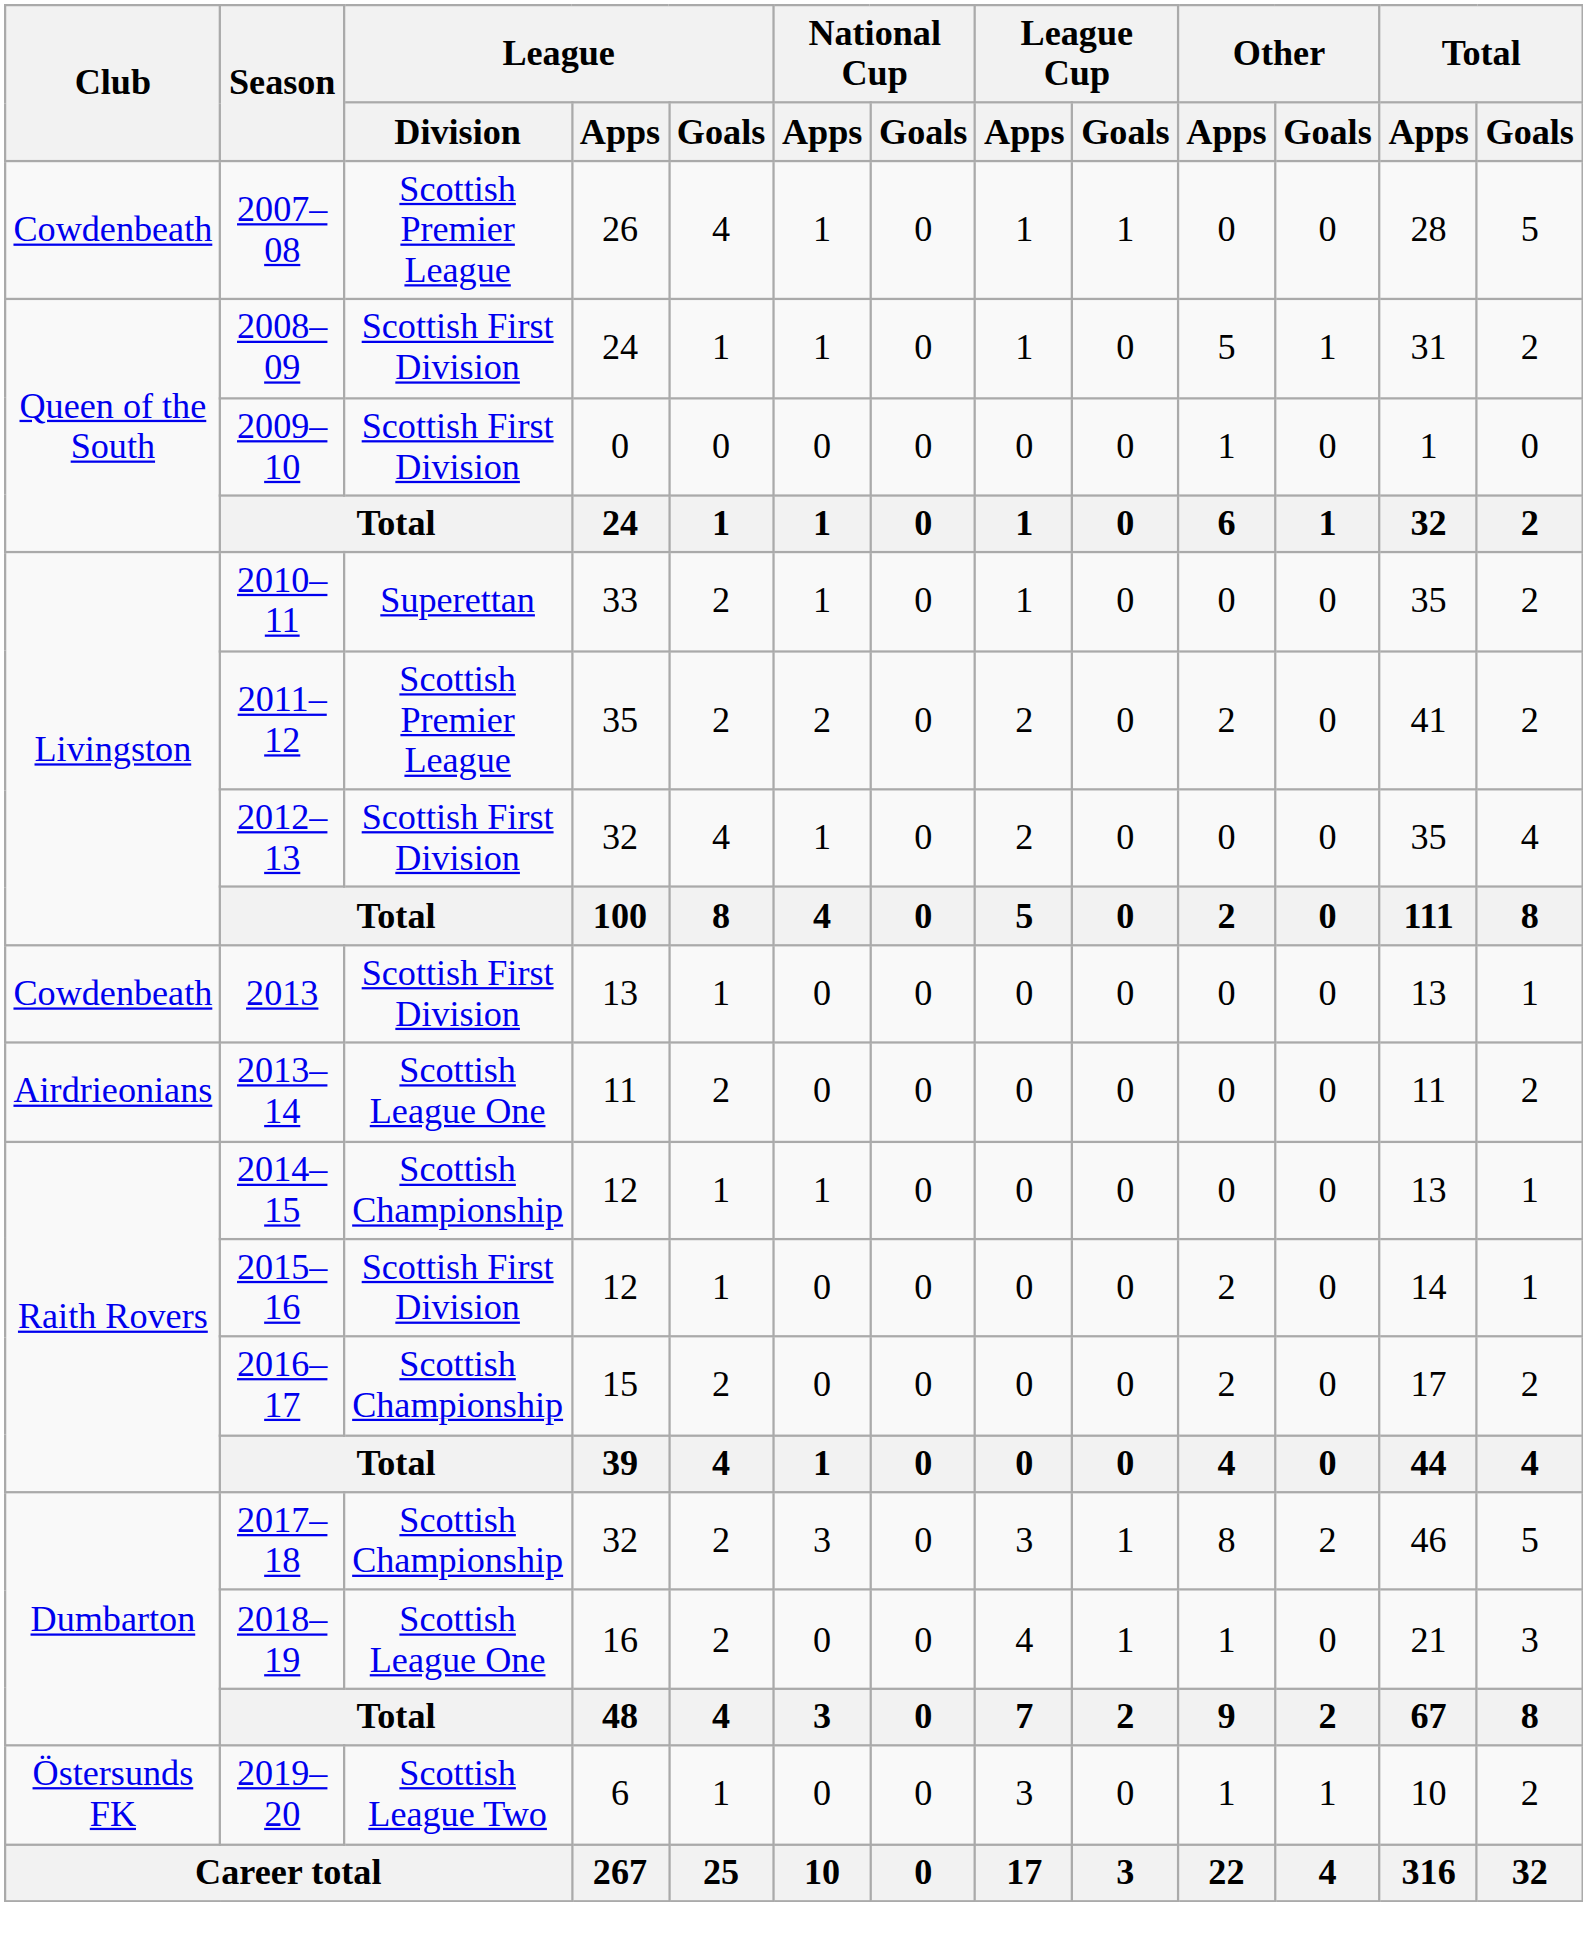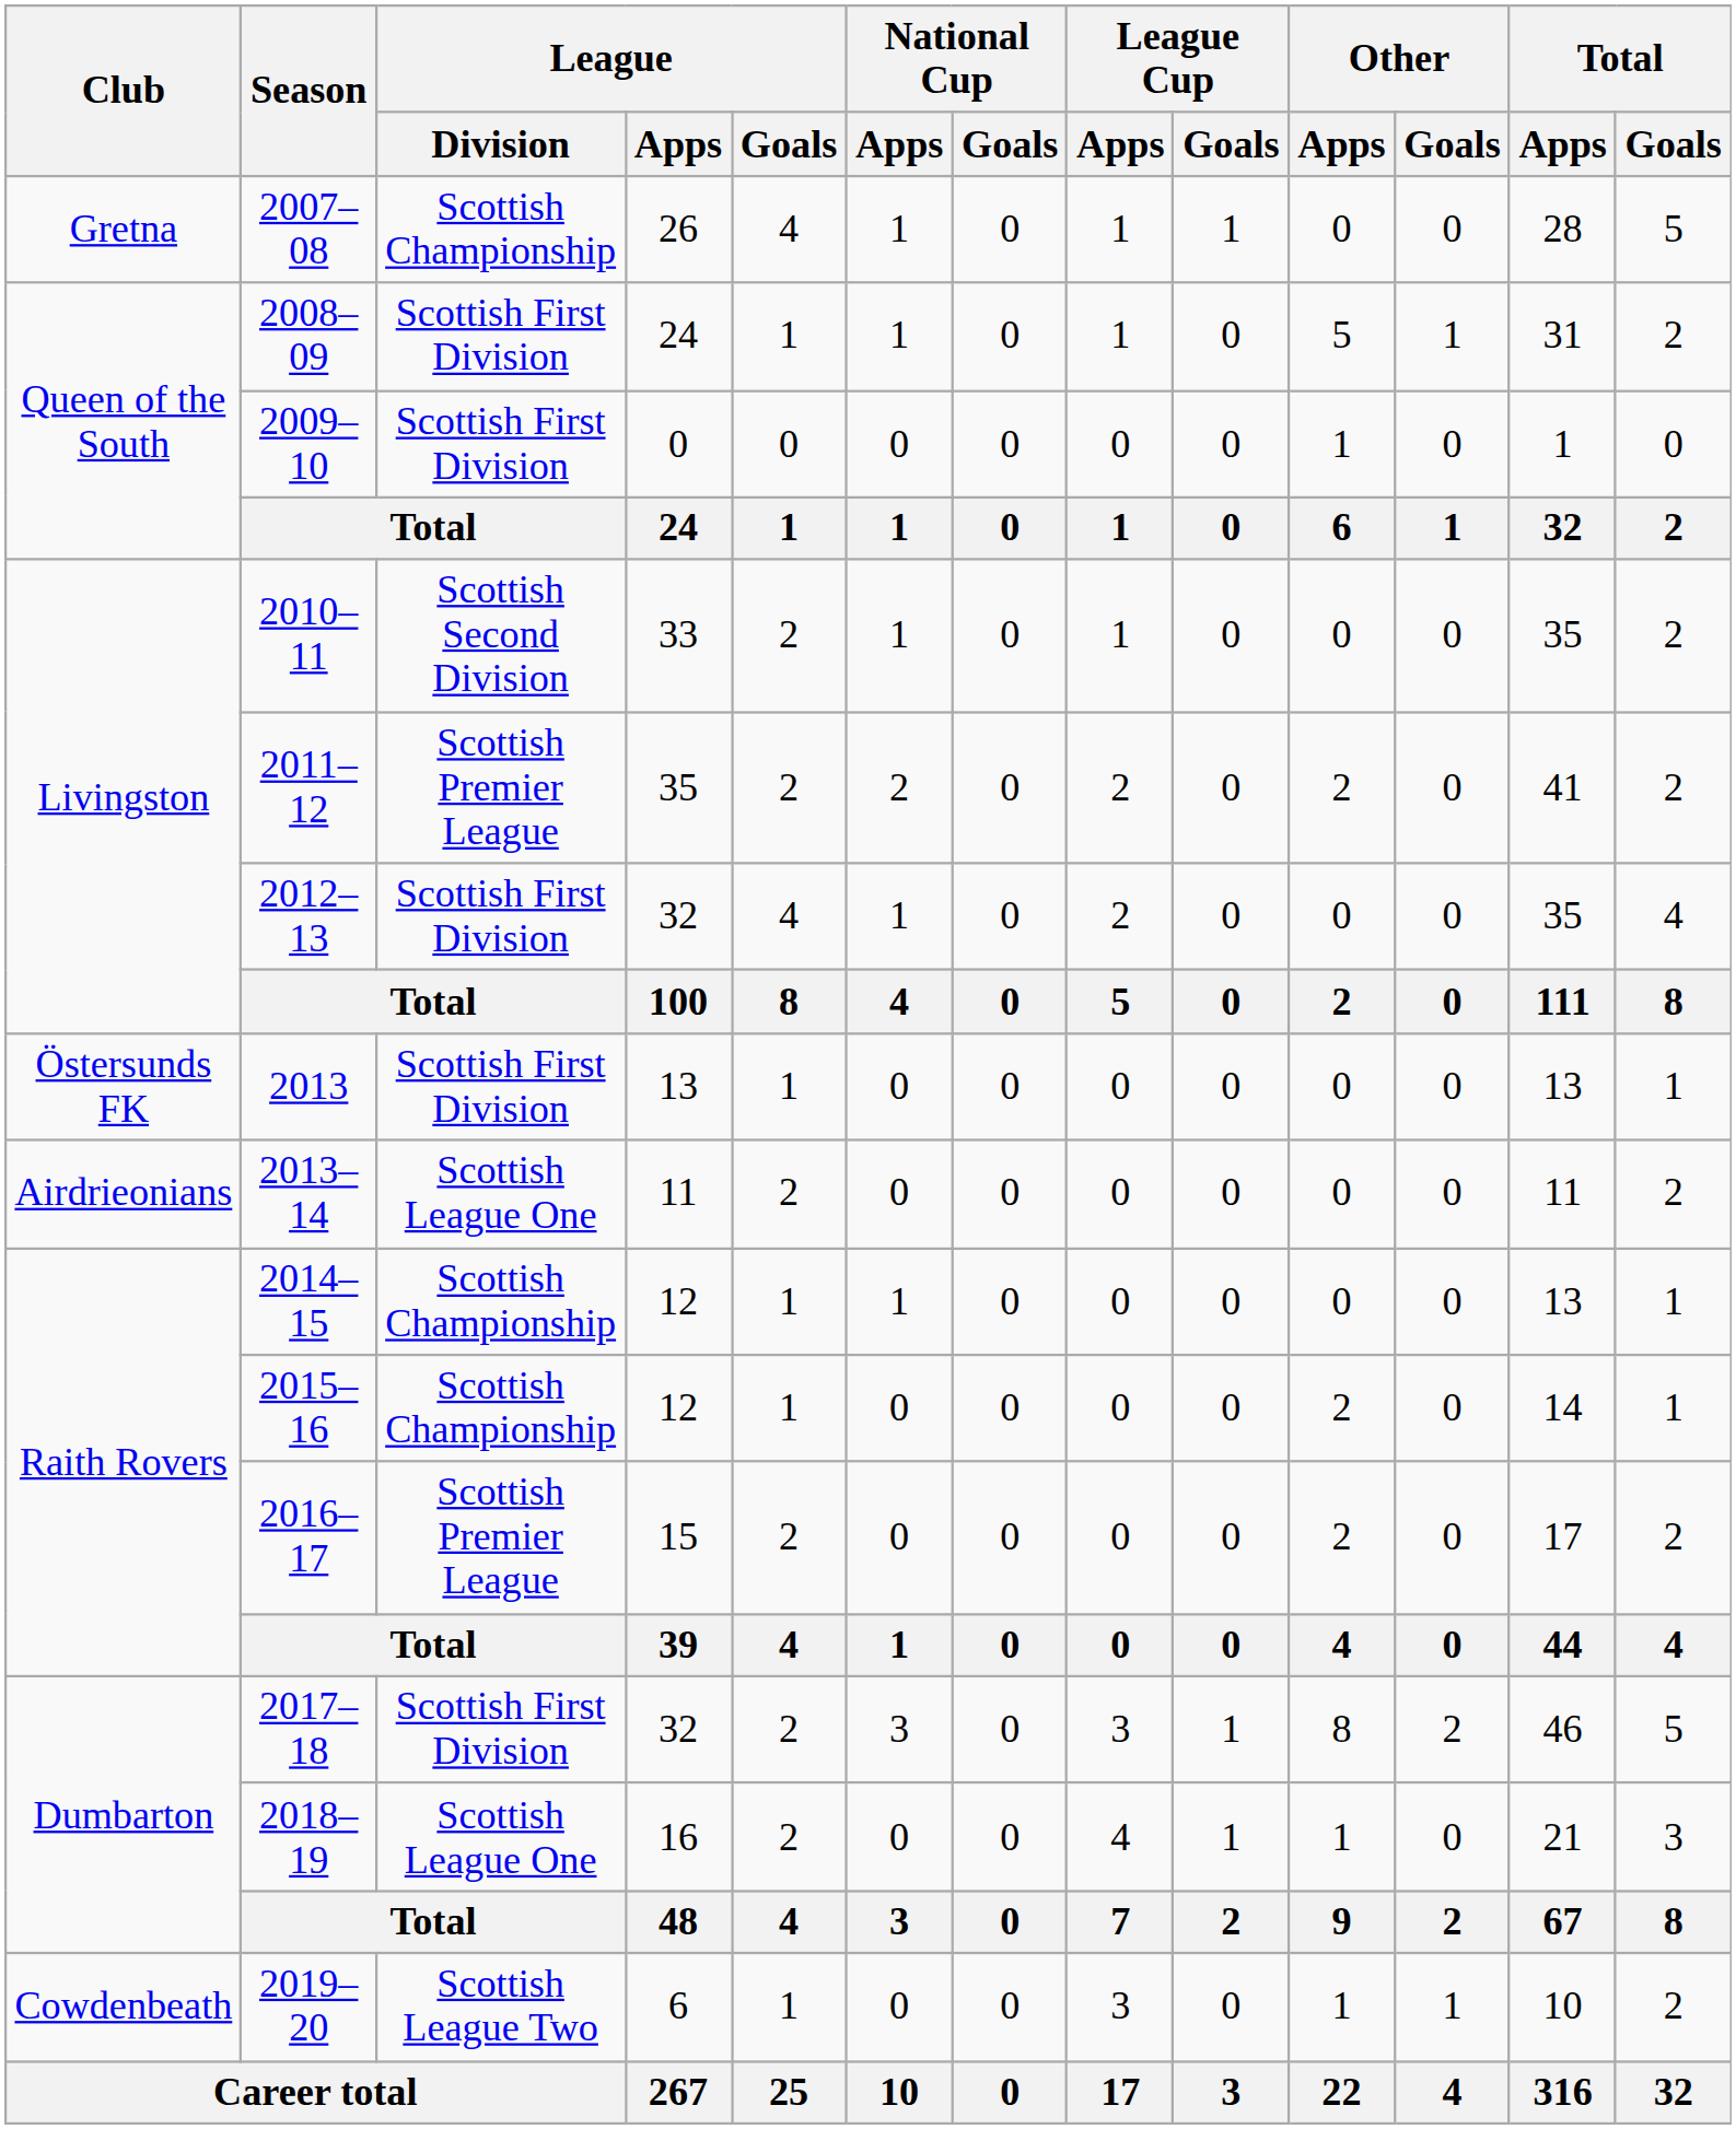2007–08 | Club: Cowdenbeath -> Gretna
2007–08 | League / Division: Scottish Premier League -> Scottish Championship
2010–11 | League / Division: Superettan -> Scottish Second Division
2013 | Club: Cowdenbeath -> Östersunds FK
2015–16 | League / Division: Scottish First Division -> Scottish Championship
2016–17 | League / Division: Scottish Championship -> Scottish Premier League
2017–18 | League / Division: Scottish Championship -> Scottish First Division
2019–20 | Club: Östersunds FK -> Cowdenbeath
